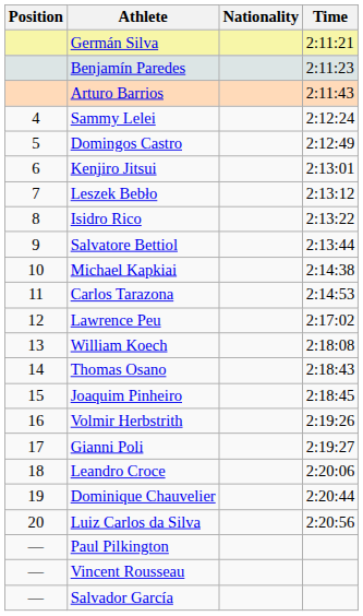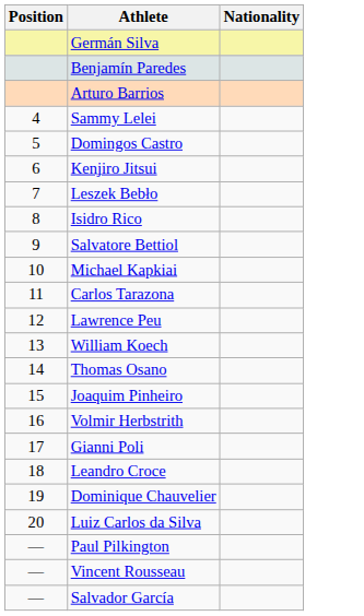- column: Time | 2:11:21 | 2:11:23 | 2:11:43 | 2:12:24 | 2:12:49 | 2:13:01 | 2:13:12 | 2:13:22 | 2:13:44 | 2:14:38 | 2:14:53 | 2:17:02 | 2:18:08 | 2:18:43 | 2:18:45 | 2:19:26 | 2:19:27 | 2:20:06 | 2:20:44 | 2:20:56
